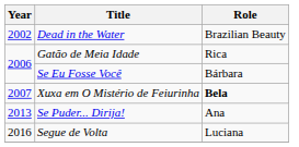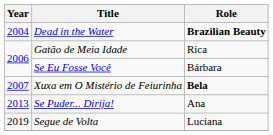Dead in the Water | Year: 2002 -> 2004
Dead in the Water | Role: normal -> bold
Segue de Volta | Year: 2016 -> 2019
